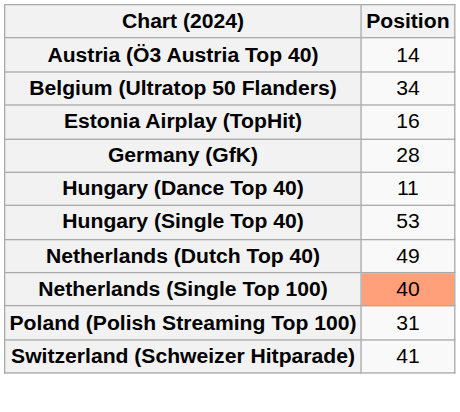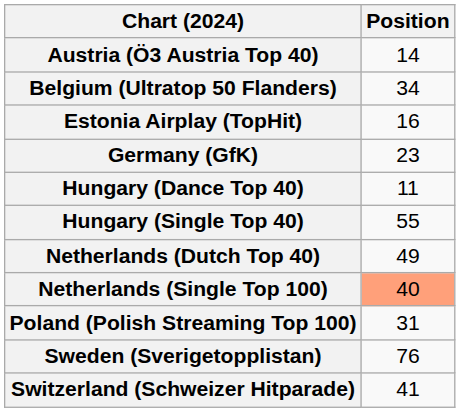Germany (GfK) | Position: 28 -> 23
Hungary (Single Top 40) | Position: 53 -> 55
+ row: Sweden (Sverigetopplistan) | 76
